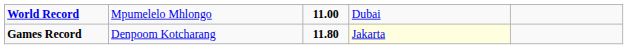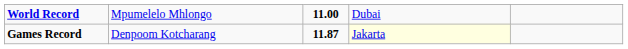Games Record | column 3: 11.80 -> 11.87
